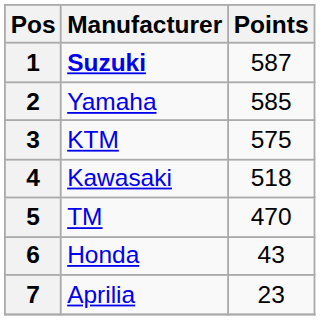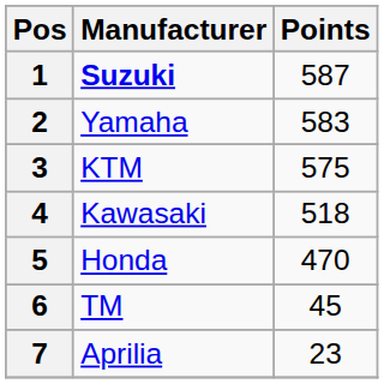2 | Points: 585 -> 583
5 | Manufacturer: TM -> Honda
6 | Manufacturer: Honda -> TM
6 | Points: 43 -> 45
